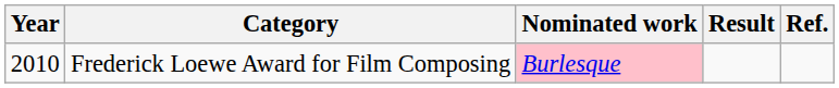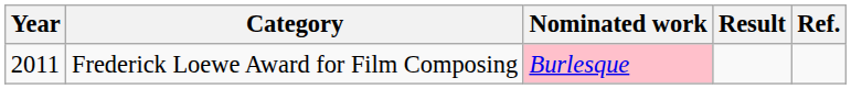Frederick Loewe Award for Film Composing | Year: 2010 -> 2011
